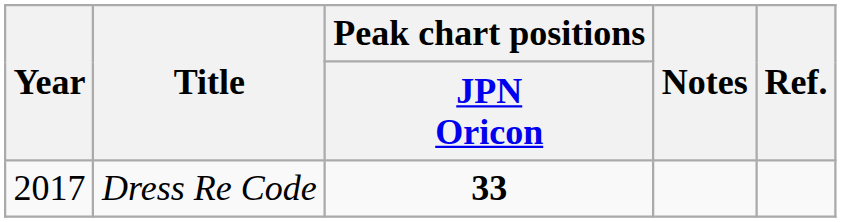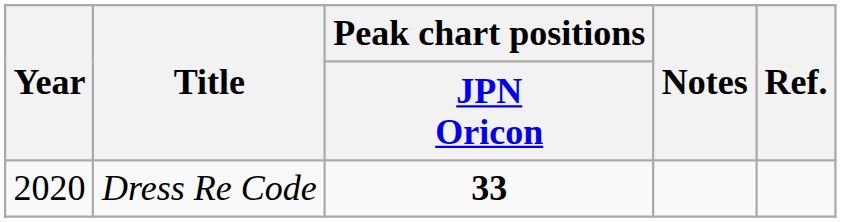Dress Re Code | Year: 2017 -> 2020
